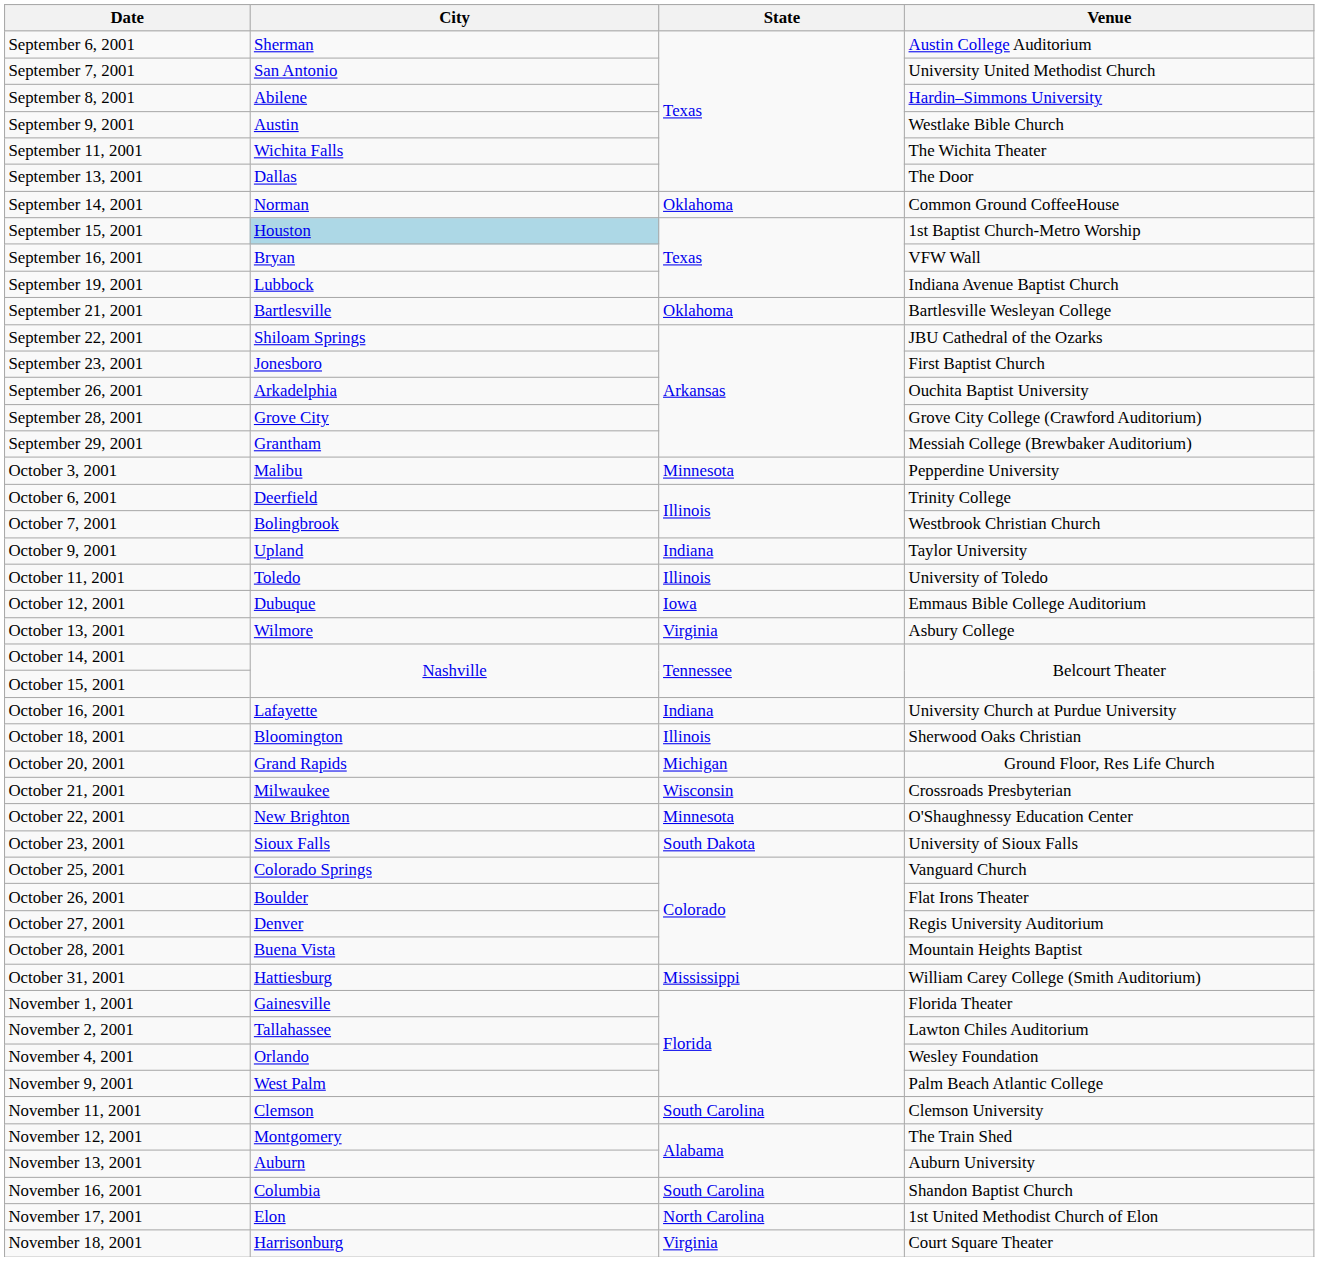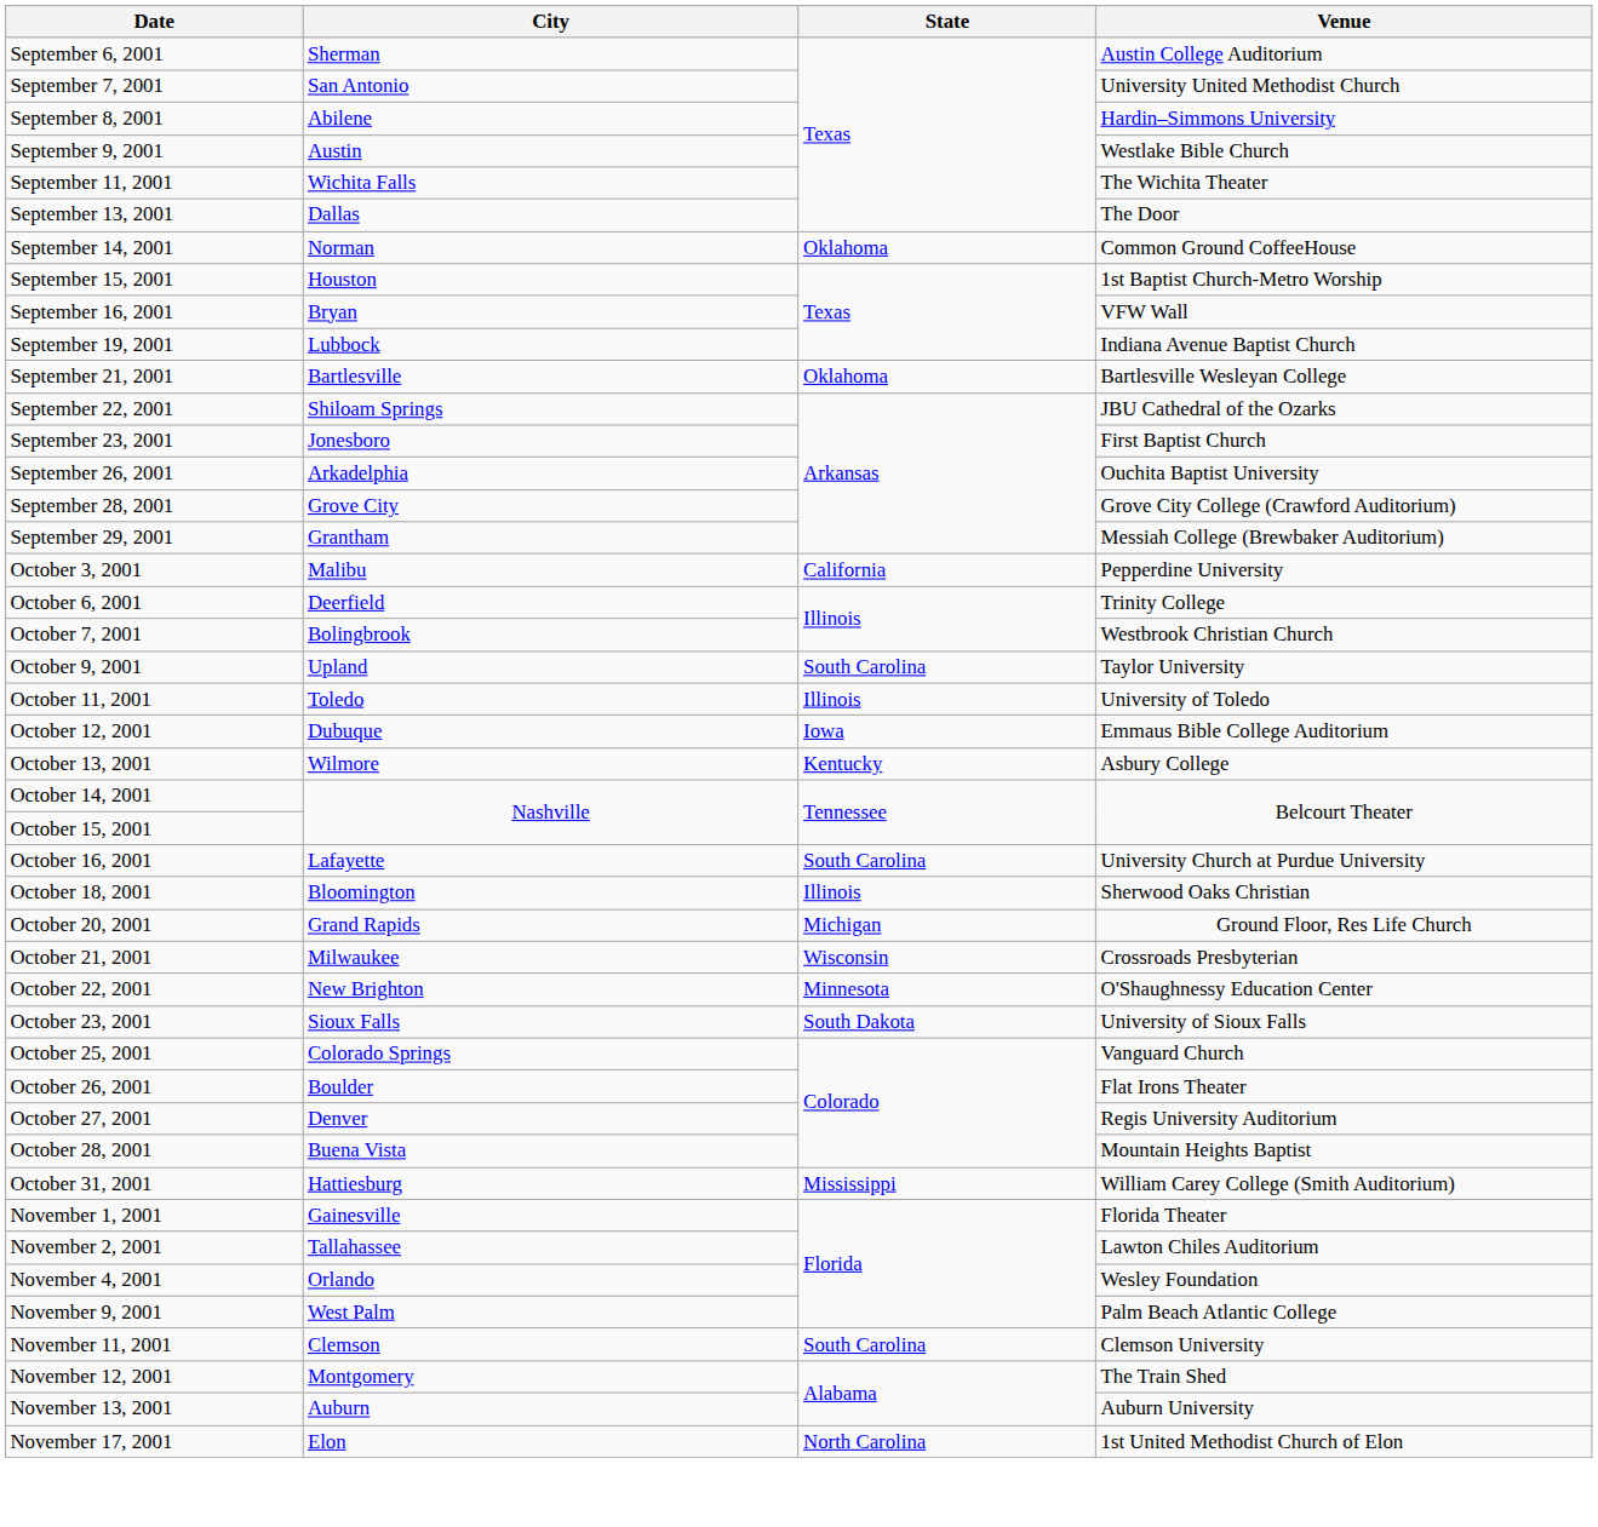September 15, 2001 | City: lightblue background -> no background
October 3, 2001 | State: Minnesota -> California
October 9, 2001 | State: Indiana -> South Carolina
October 13, 2001 | State: Virginia -> Kentucky
October 16, 2001 | State: Indiana -> South Carolina
- row: November 16, 2001 | Columbia | South Carolina | Shandon Baptist Church
- row: November 18, 2001 | Harrisonburg | Virginia | Court Square Theater
